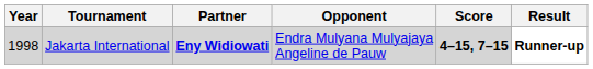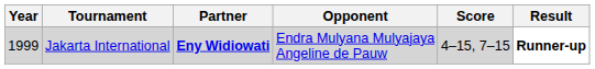Jakarta International | Year: 1998 -> 1999
Jakarta International | Score: bold -> normal
